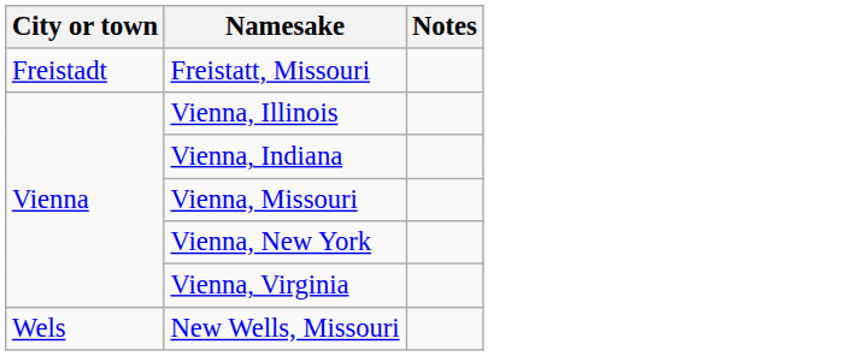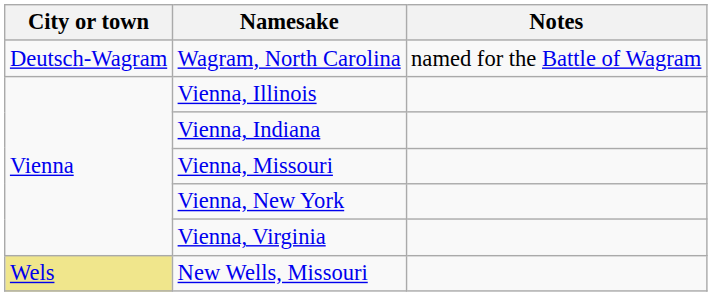+ row: Deutsch-Wagram | Wagram, North Carolina | named for the Battle of Wagram
- row: Freistadt | Freistatt, Missouri
New Wells, Missouri | City or town: no background -> khaki background
